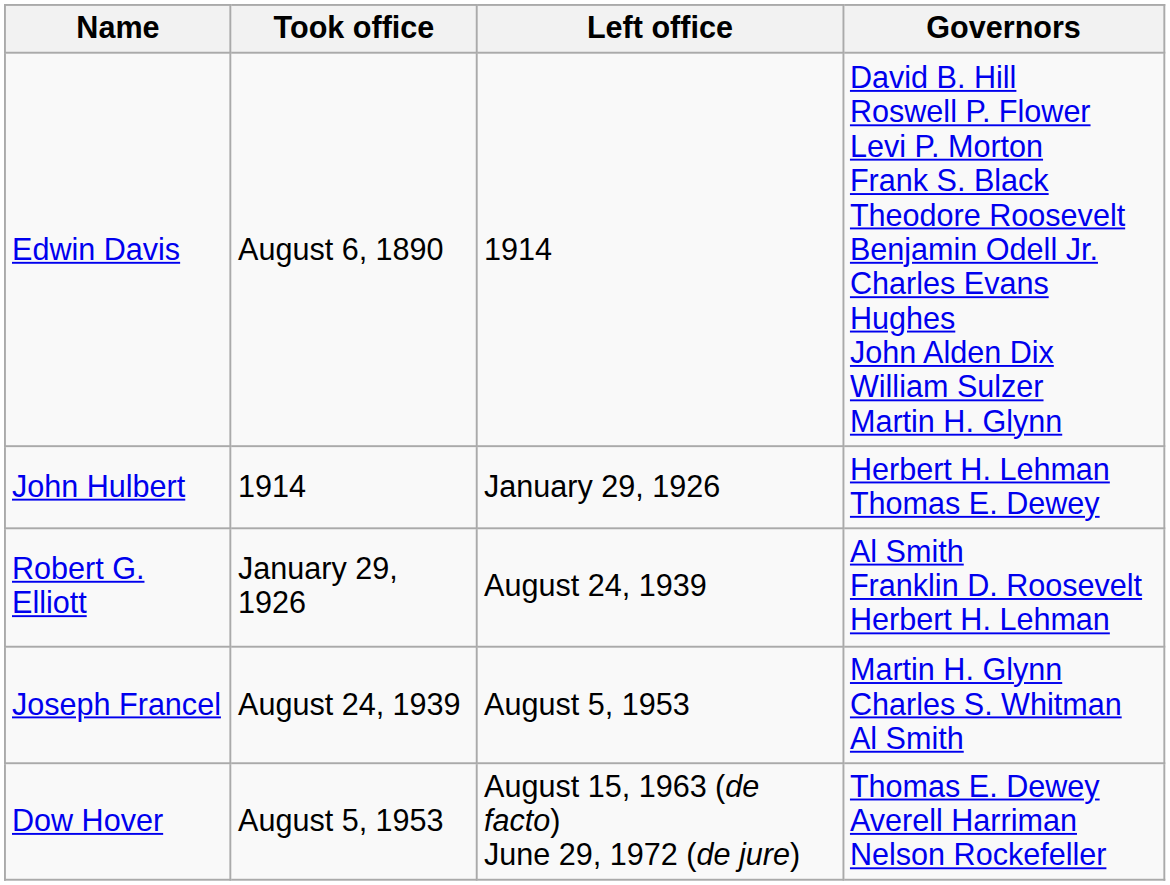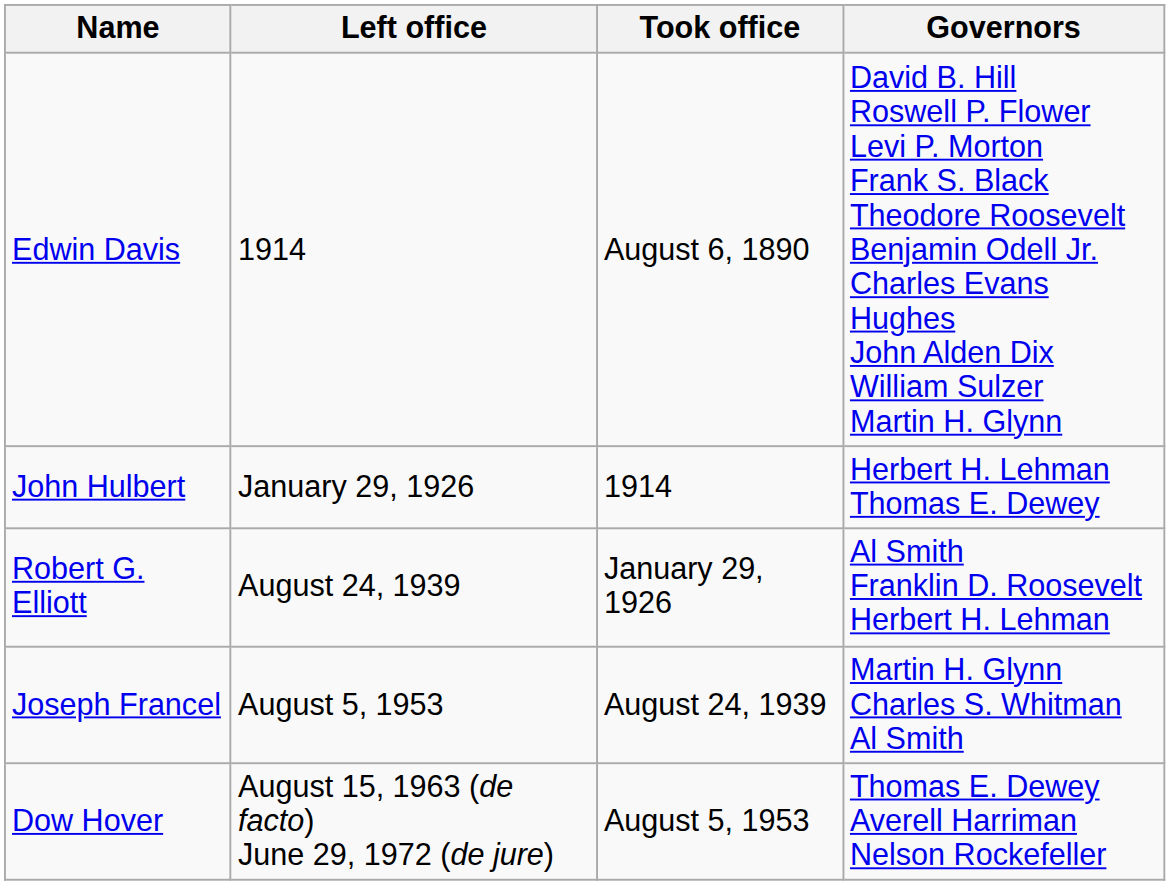columns swapped: Took office <-> Left office
